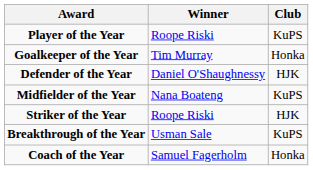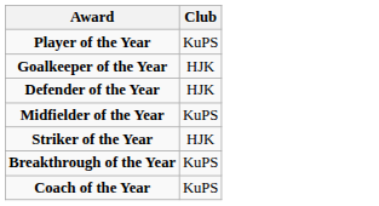- column: Winner | Roope Riski | Tim Murray | Daniel O'Shaughnessy | Nana Boateng | Roope Riski | Usman Sale | Samuel Fagerholm
Goalkeeper of the Year | Club: Honka -> HJK
Coach of the Year | Club: Honka -> KuPS
